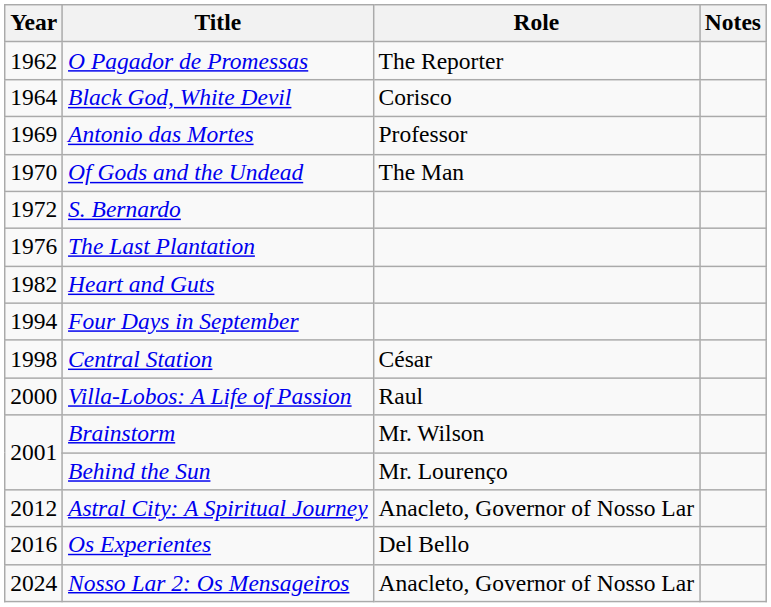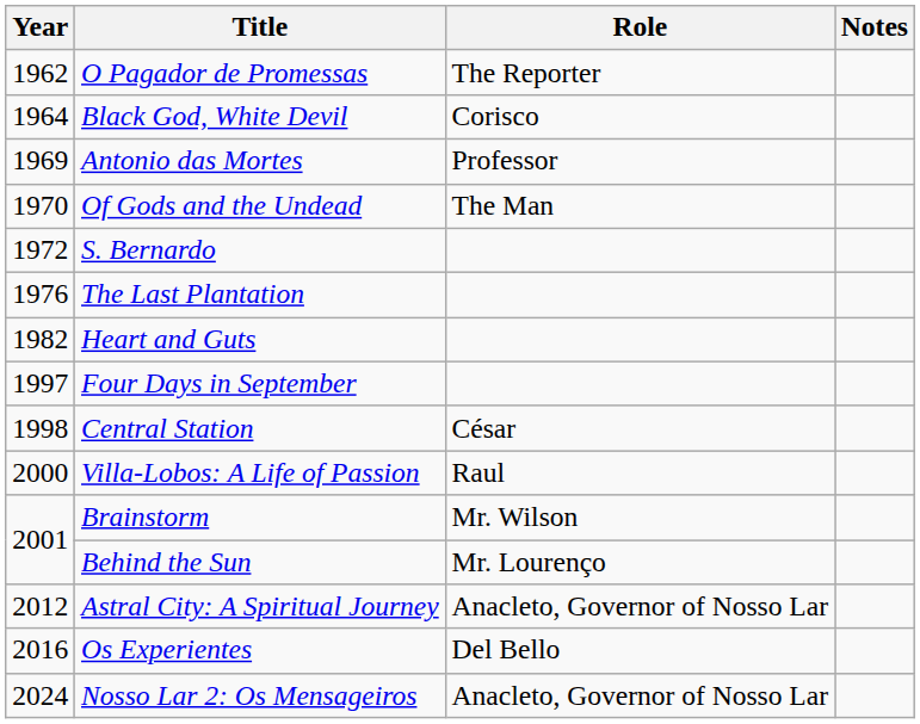Four Days in September | Year: 1994 -> 1997
